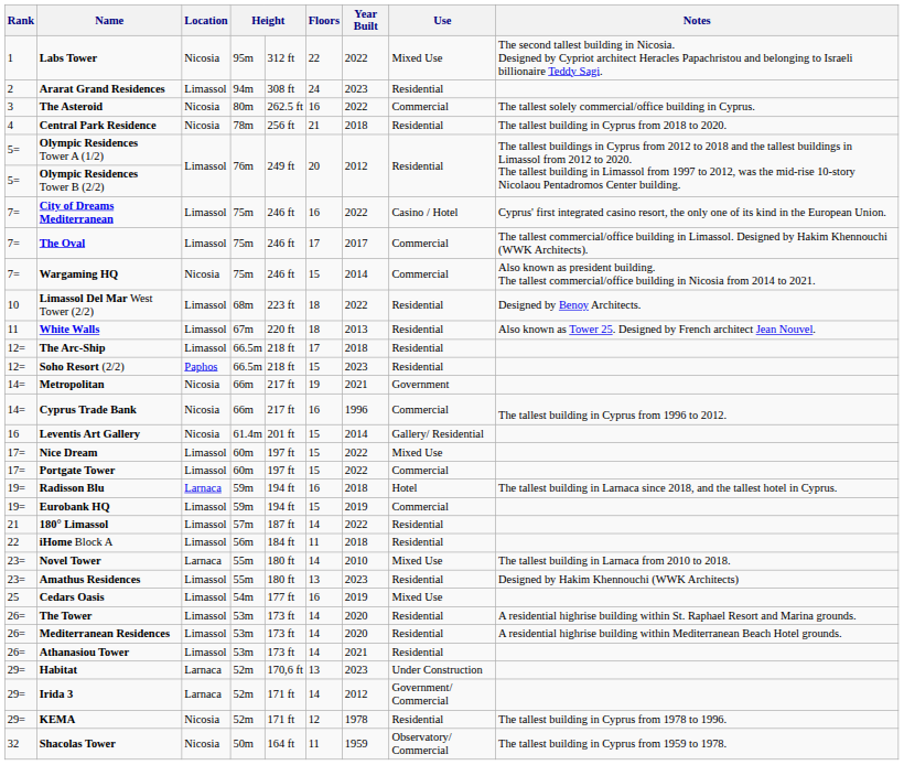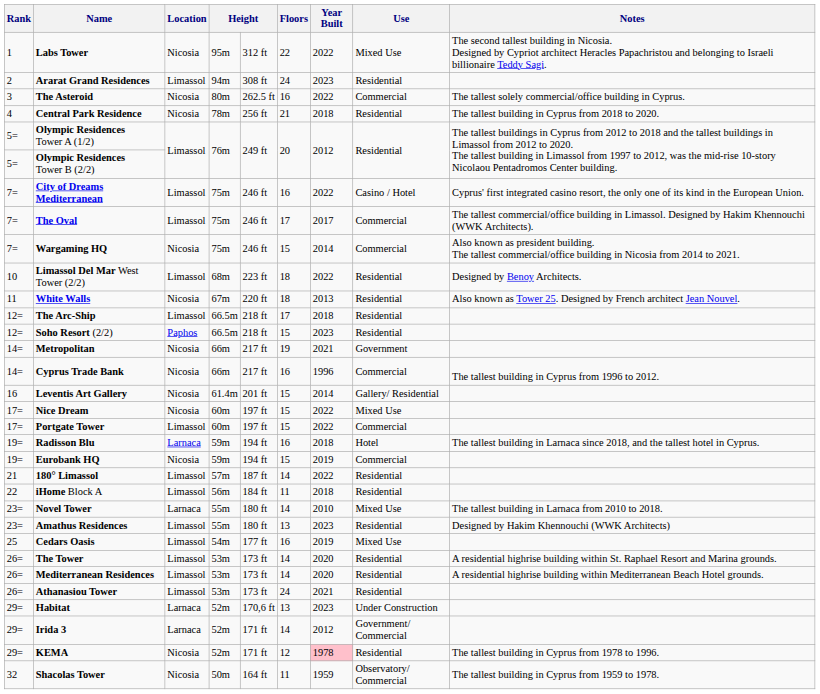White Walls | Location: Limassol -> Nicosia
Nice Dream | Location: Limassol -> Nicosia
Eurobank HQ | Location: Limassol -> Nicosia
Athanasiou Tower | Floors: 14 -> 24
KEMA | Year Built: no background -> pink background
